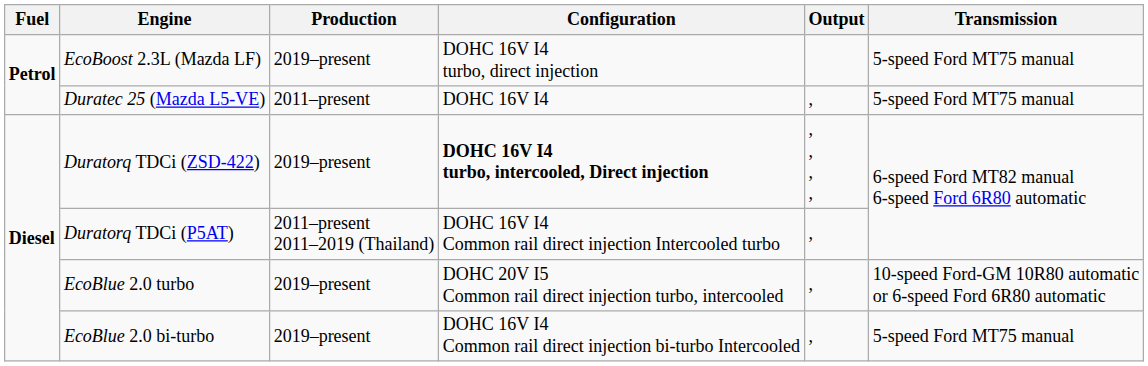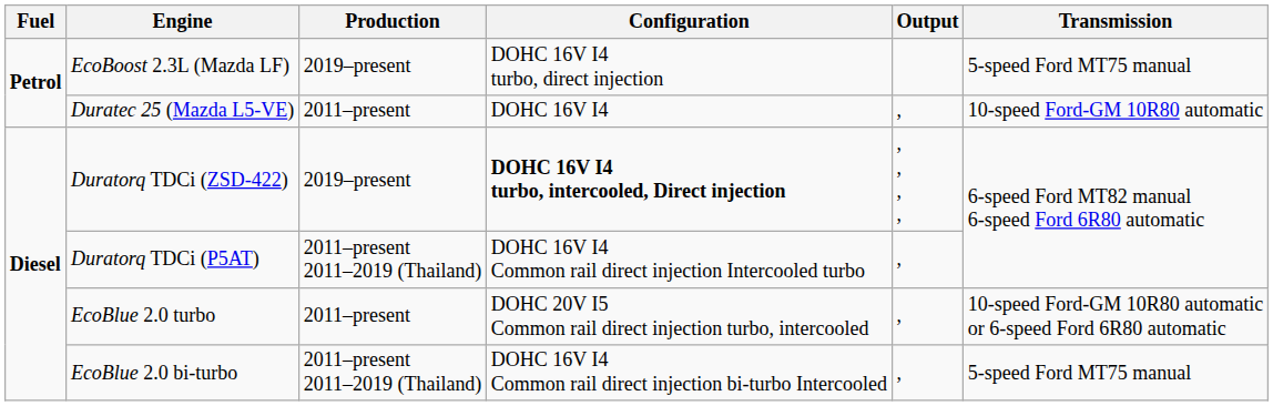Duratec 25 (Mazda L5-VE) | Transmission: 5-speed Ford MT75 manual -> 10-speed Ford-GM 10R80 automatic
EcoBlue 2.0 turbo | Production: 2019–present -> 2011–present
EcoBlue 2.0 bi-turbo | Production: 2019–present -> 2011–present 2011–2019 (Thailand)
